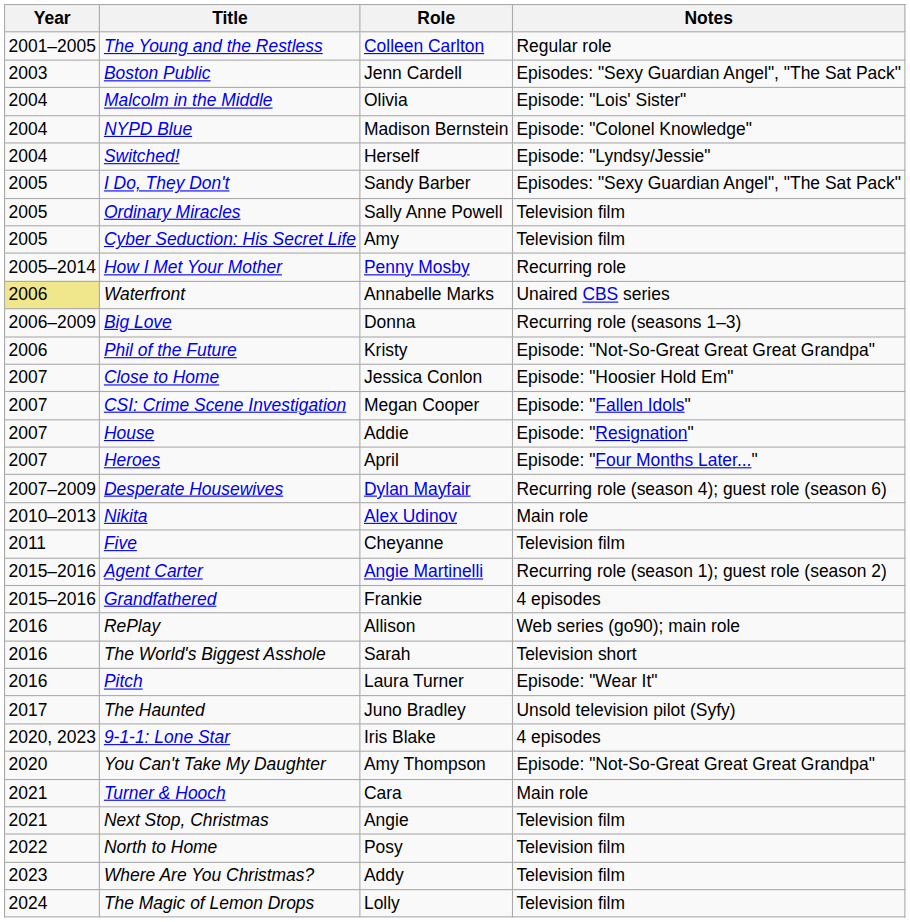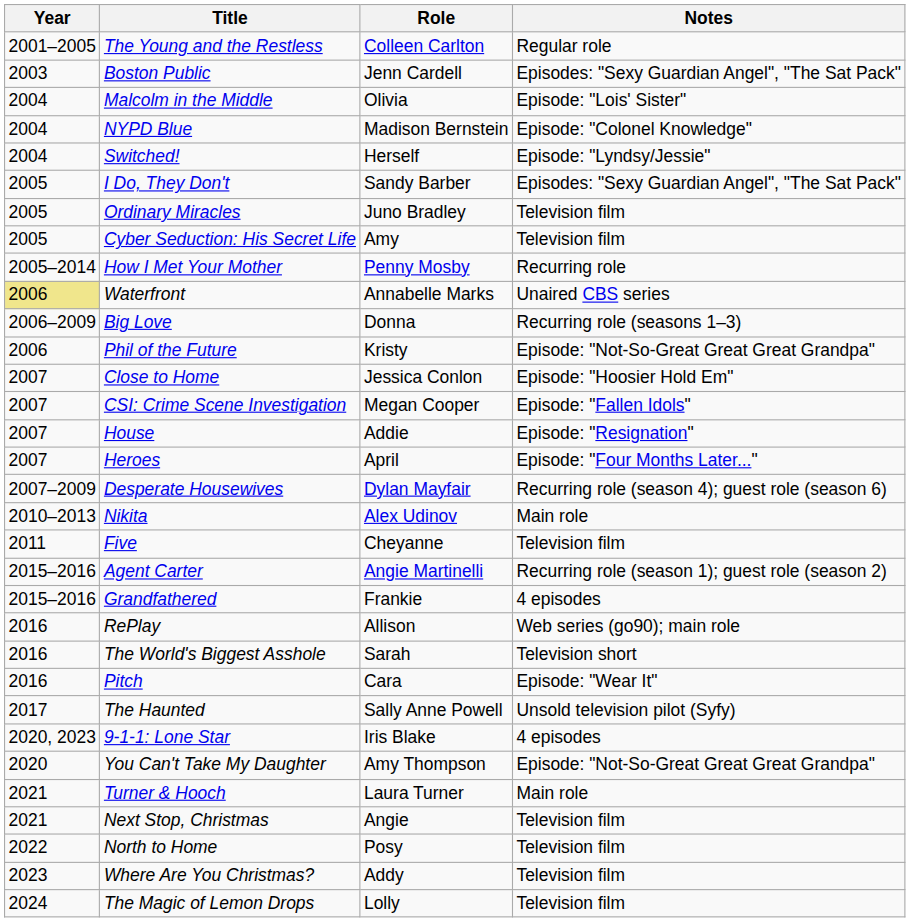Ordinary Miracles | Role: Sally Anne Powell -> Juno Bradley
Pitch | Role: Laura Turner -> Cara
The Haunted | Role: Juno Bradley -> Sally Anne Powell
Turner & Hooch | Role: Cara -> Laura Turner
